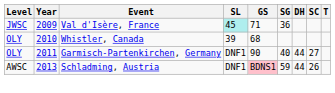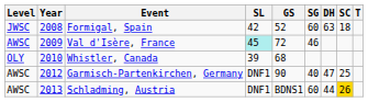+ row: JWSC | 2008 | Formigal, Spain | 42 | 52 | 60 | 63 | 18
Val d'Isère, France | Level: JWSC -> AWSC
Val d'Isère, France | GS: 71 -> 72
Val d'Isère, France | SG: 36 -> 46
Garmisch-Partenkirchen, Germany | Level: OLY -> AWSC
Garmisch-Partenkirchen, Germany | Year: 2011 -> 2012
Garmisch-Partenkirchen, Germany | DH: 44 -> 47
Garmisch-Partenkirchen, Germany | SC: 27 -> 25
Schladming, Austria | GS: pink background -> no background
Schladming, Austria | SG: 59 -> 60
Schladming, Austria | SC: no background -> gold background
